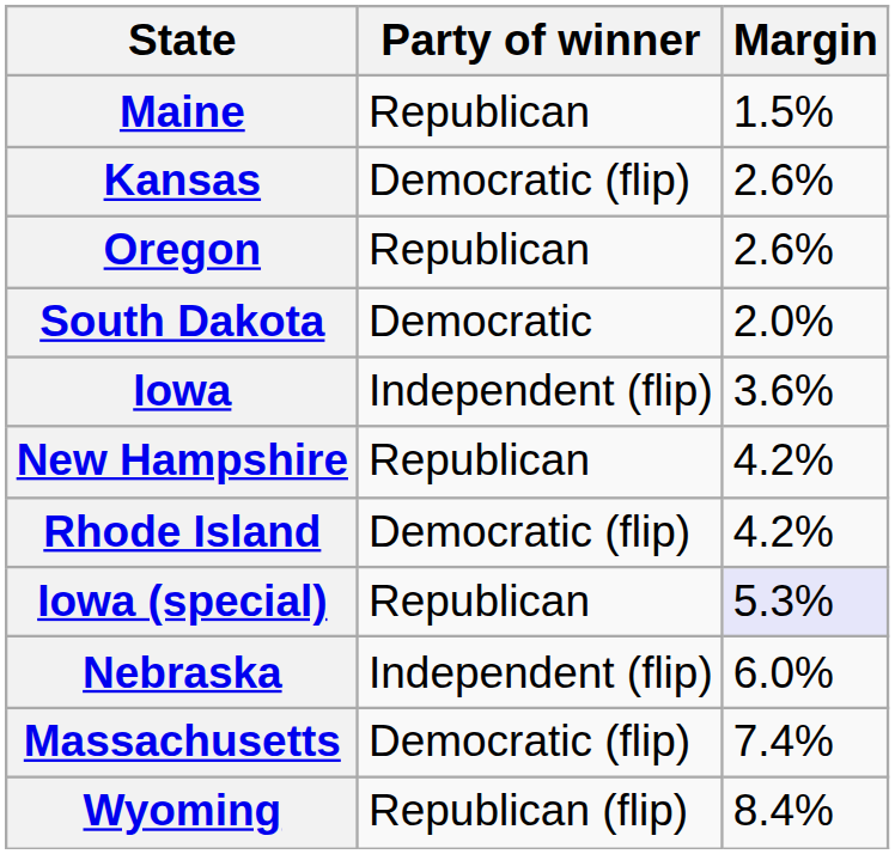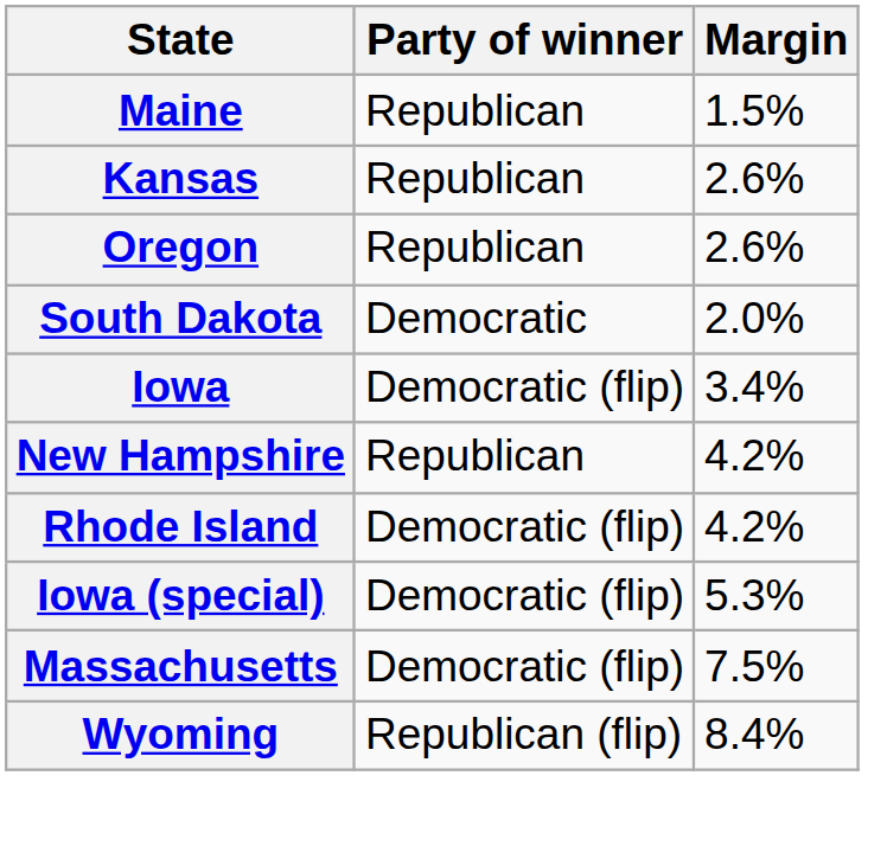Kansas | Party of winner: Democratic (flip) -> Republican
Iowa | Party of winner: Independent (flip) -> Democratic (flip)
Iowa | Margin: 3.6% -> 3.4%
Iowa (special) | Party of winner: Republican -> Democratic (flip)
Iowa (special) | Margin: lavender background -> no background
- row: Nebraska | Independent (flip) | 6.0%
Massachusetts | Margin: 7.4% -> 7.5%
